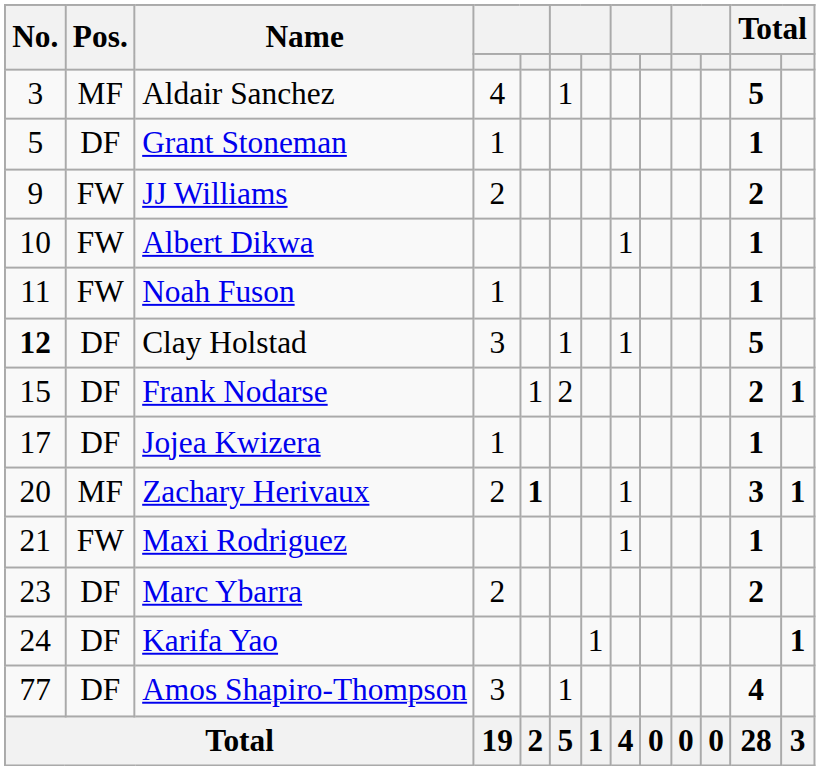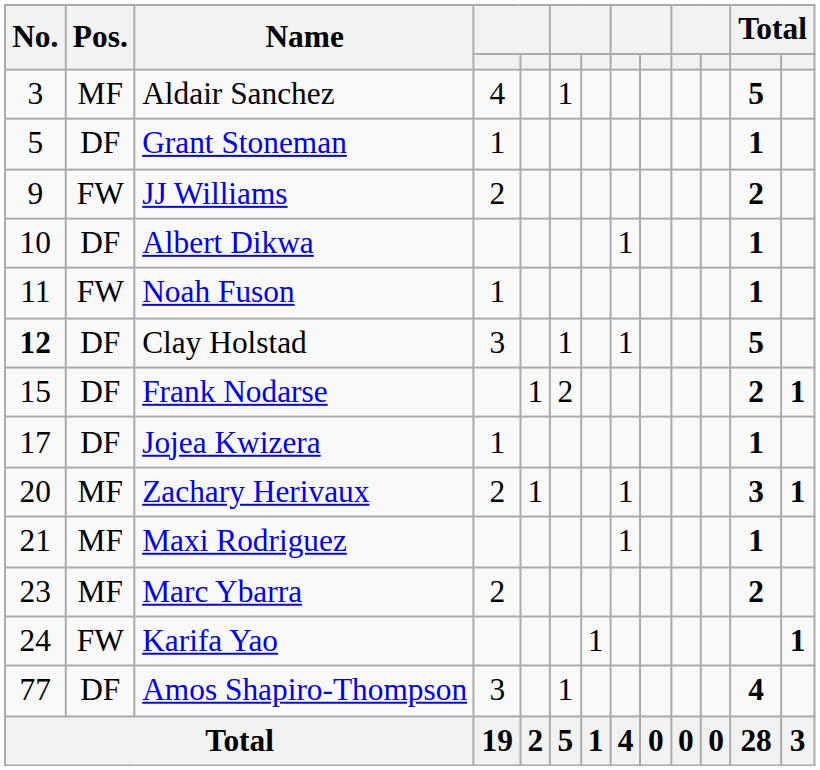Albert Dikwa | Pos.: FW -> DF
Zachary Herivaux | column 5: bold -> normal
Maxi Rodriguez | Pos.: FW -> MF
Marc Ybarra | Pos.: DF -> MF
Karifa Yao | Pos.: DF -> FW
